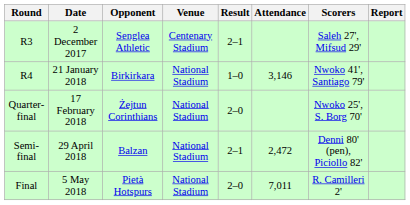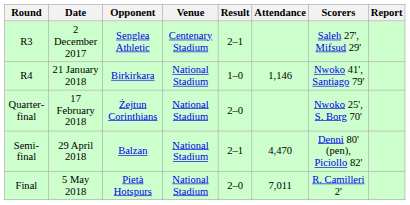R4 | Attendance: 3,146 -> 1,146
Semi-final | Attendance: 2,472 -> 4,470
